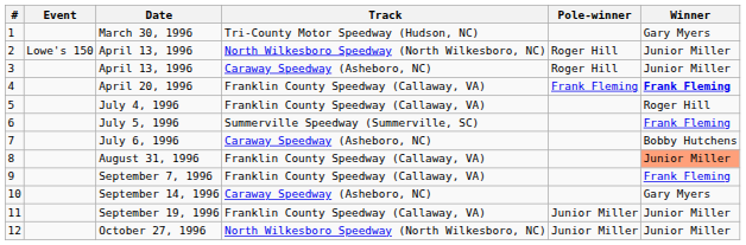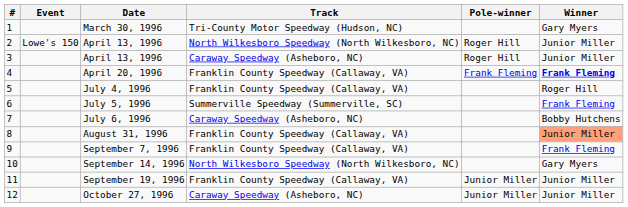September 14, 1996 | Track: Caraway Speedway (Asheboro, NC) -> North Wilkesboro Speedway (North Wilkesboro, NC)
October 27, 1996 | Track: North Wilkesboro Speedway (North Wilkesboro, NC) -> Caraway Speedway (Asheboro, NC)
